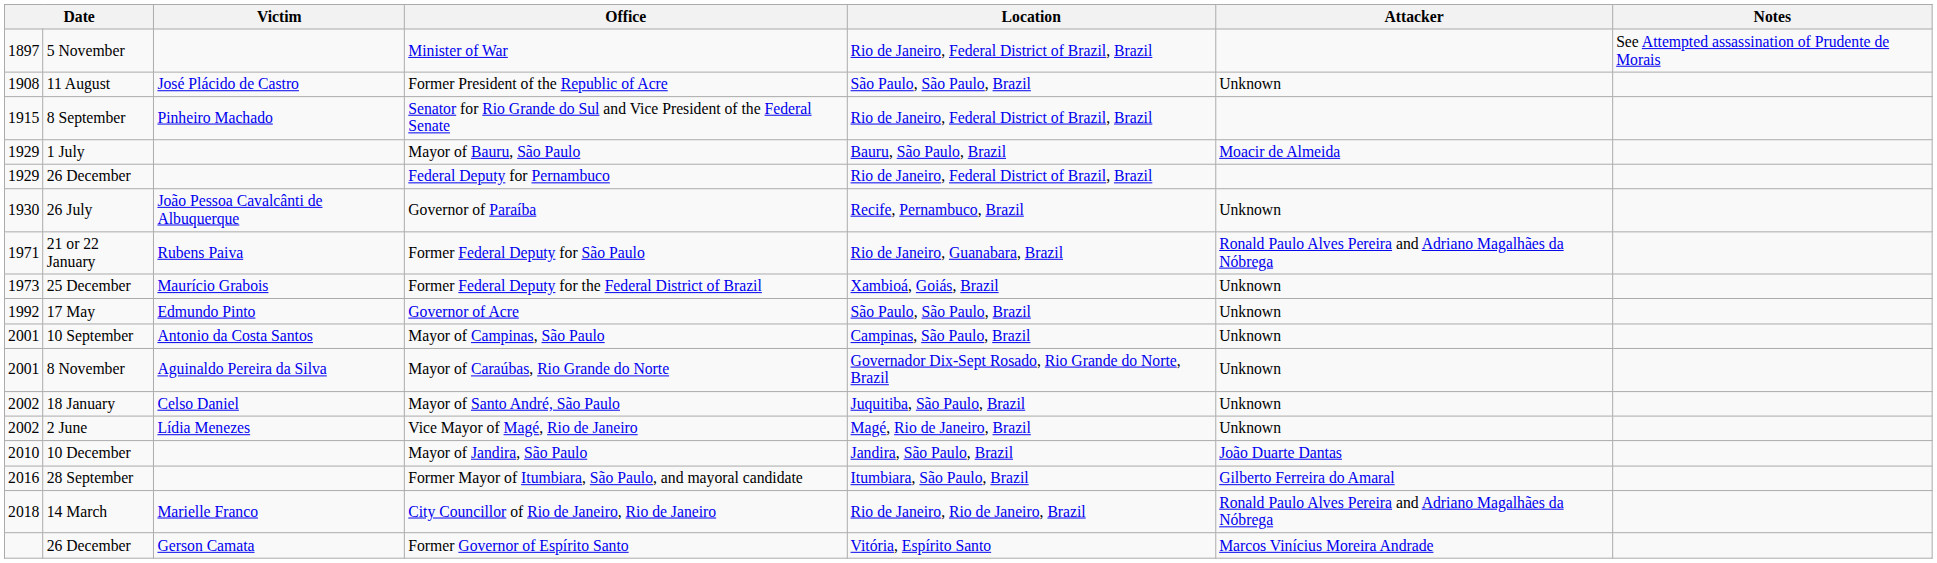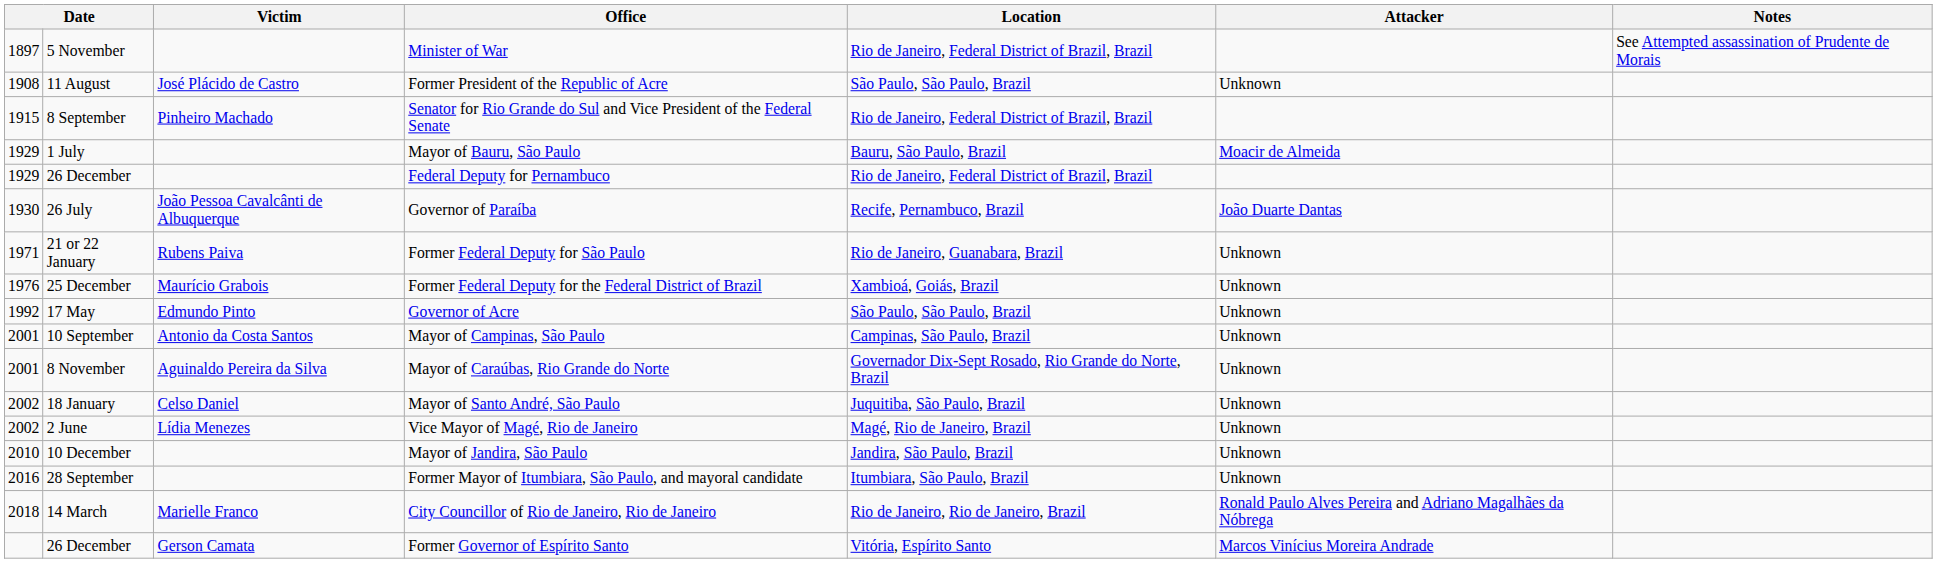Governor of Paraíba | Attacker: Unknown -> João Duarte Dantas
Former Federal Deputy for São Paulo | Attacker: Ronald Paulo Alves Pereira and Adriano Magalhães da Nóbrega -> Unknown
Former Federal Deputy for the Federal District of Brazil | column 1: 1973 -> 1976
Mayor of Jandira, São Paulo | Attacker: João Duarte Dantas -> Unknown
Former Mayor of Itumbiara, São Paulo, and mayoral candidate | Attacker: Gilberto Ferreira do Amaral -> Unknown
